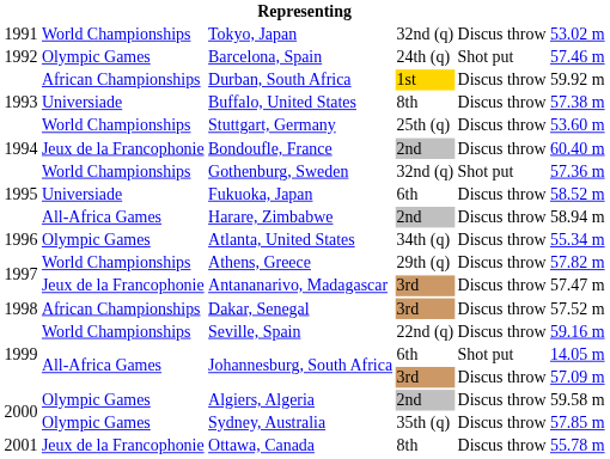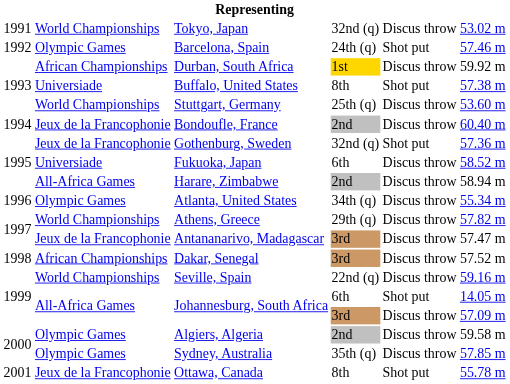Buffalo, United States | column 5: Discus throw -> Shot put
Gothenburg, Sweden | column 2: World Championships -> Jeux de la Francophonie
Ottawa, Canada | column 5: Discus throw -> Shot put
